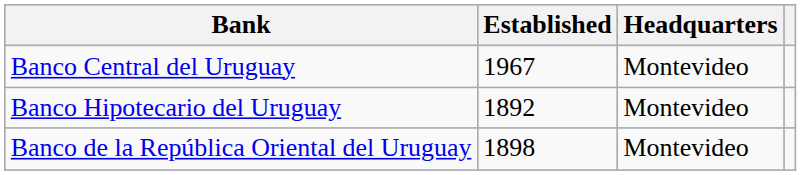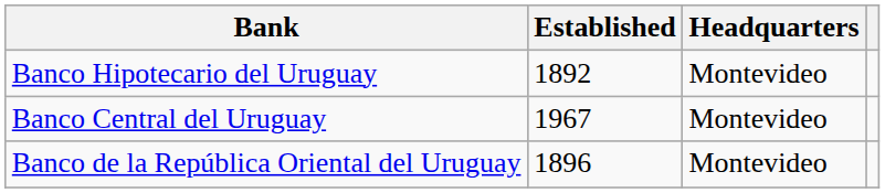rows swapped: Banco Central del Uruguay <-> Banco Hipotecario del Uruguay
Banco de la República Oriental del Uruguay | Established: 1898 -> 1896
